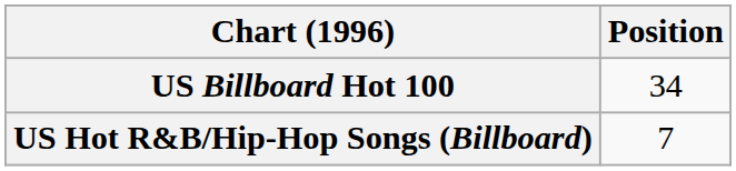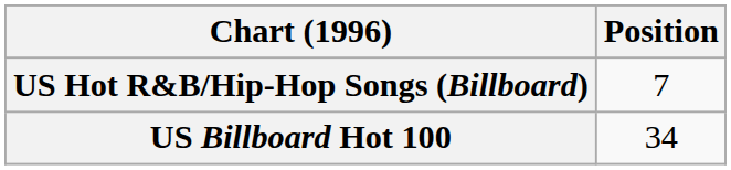rows swapped: US Billboard Hot 100 <-> US Hot R&B/Hip-Hop Songs (Billboard)
